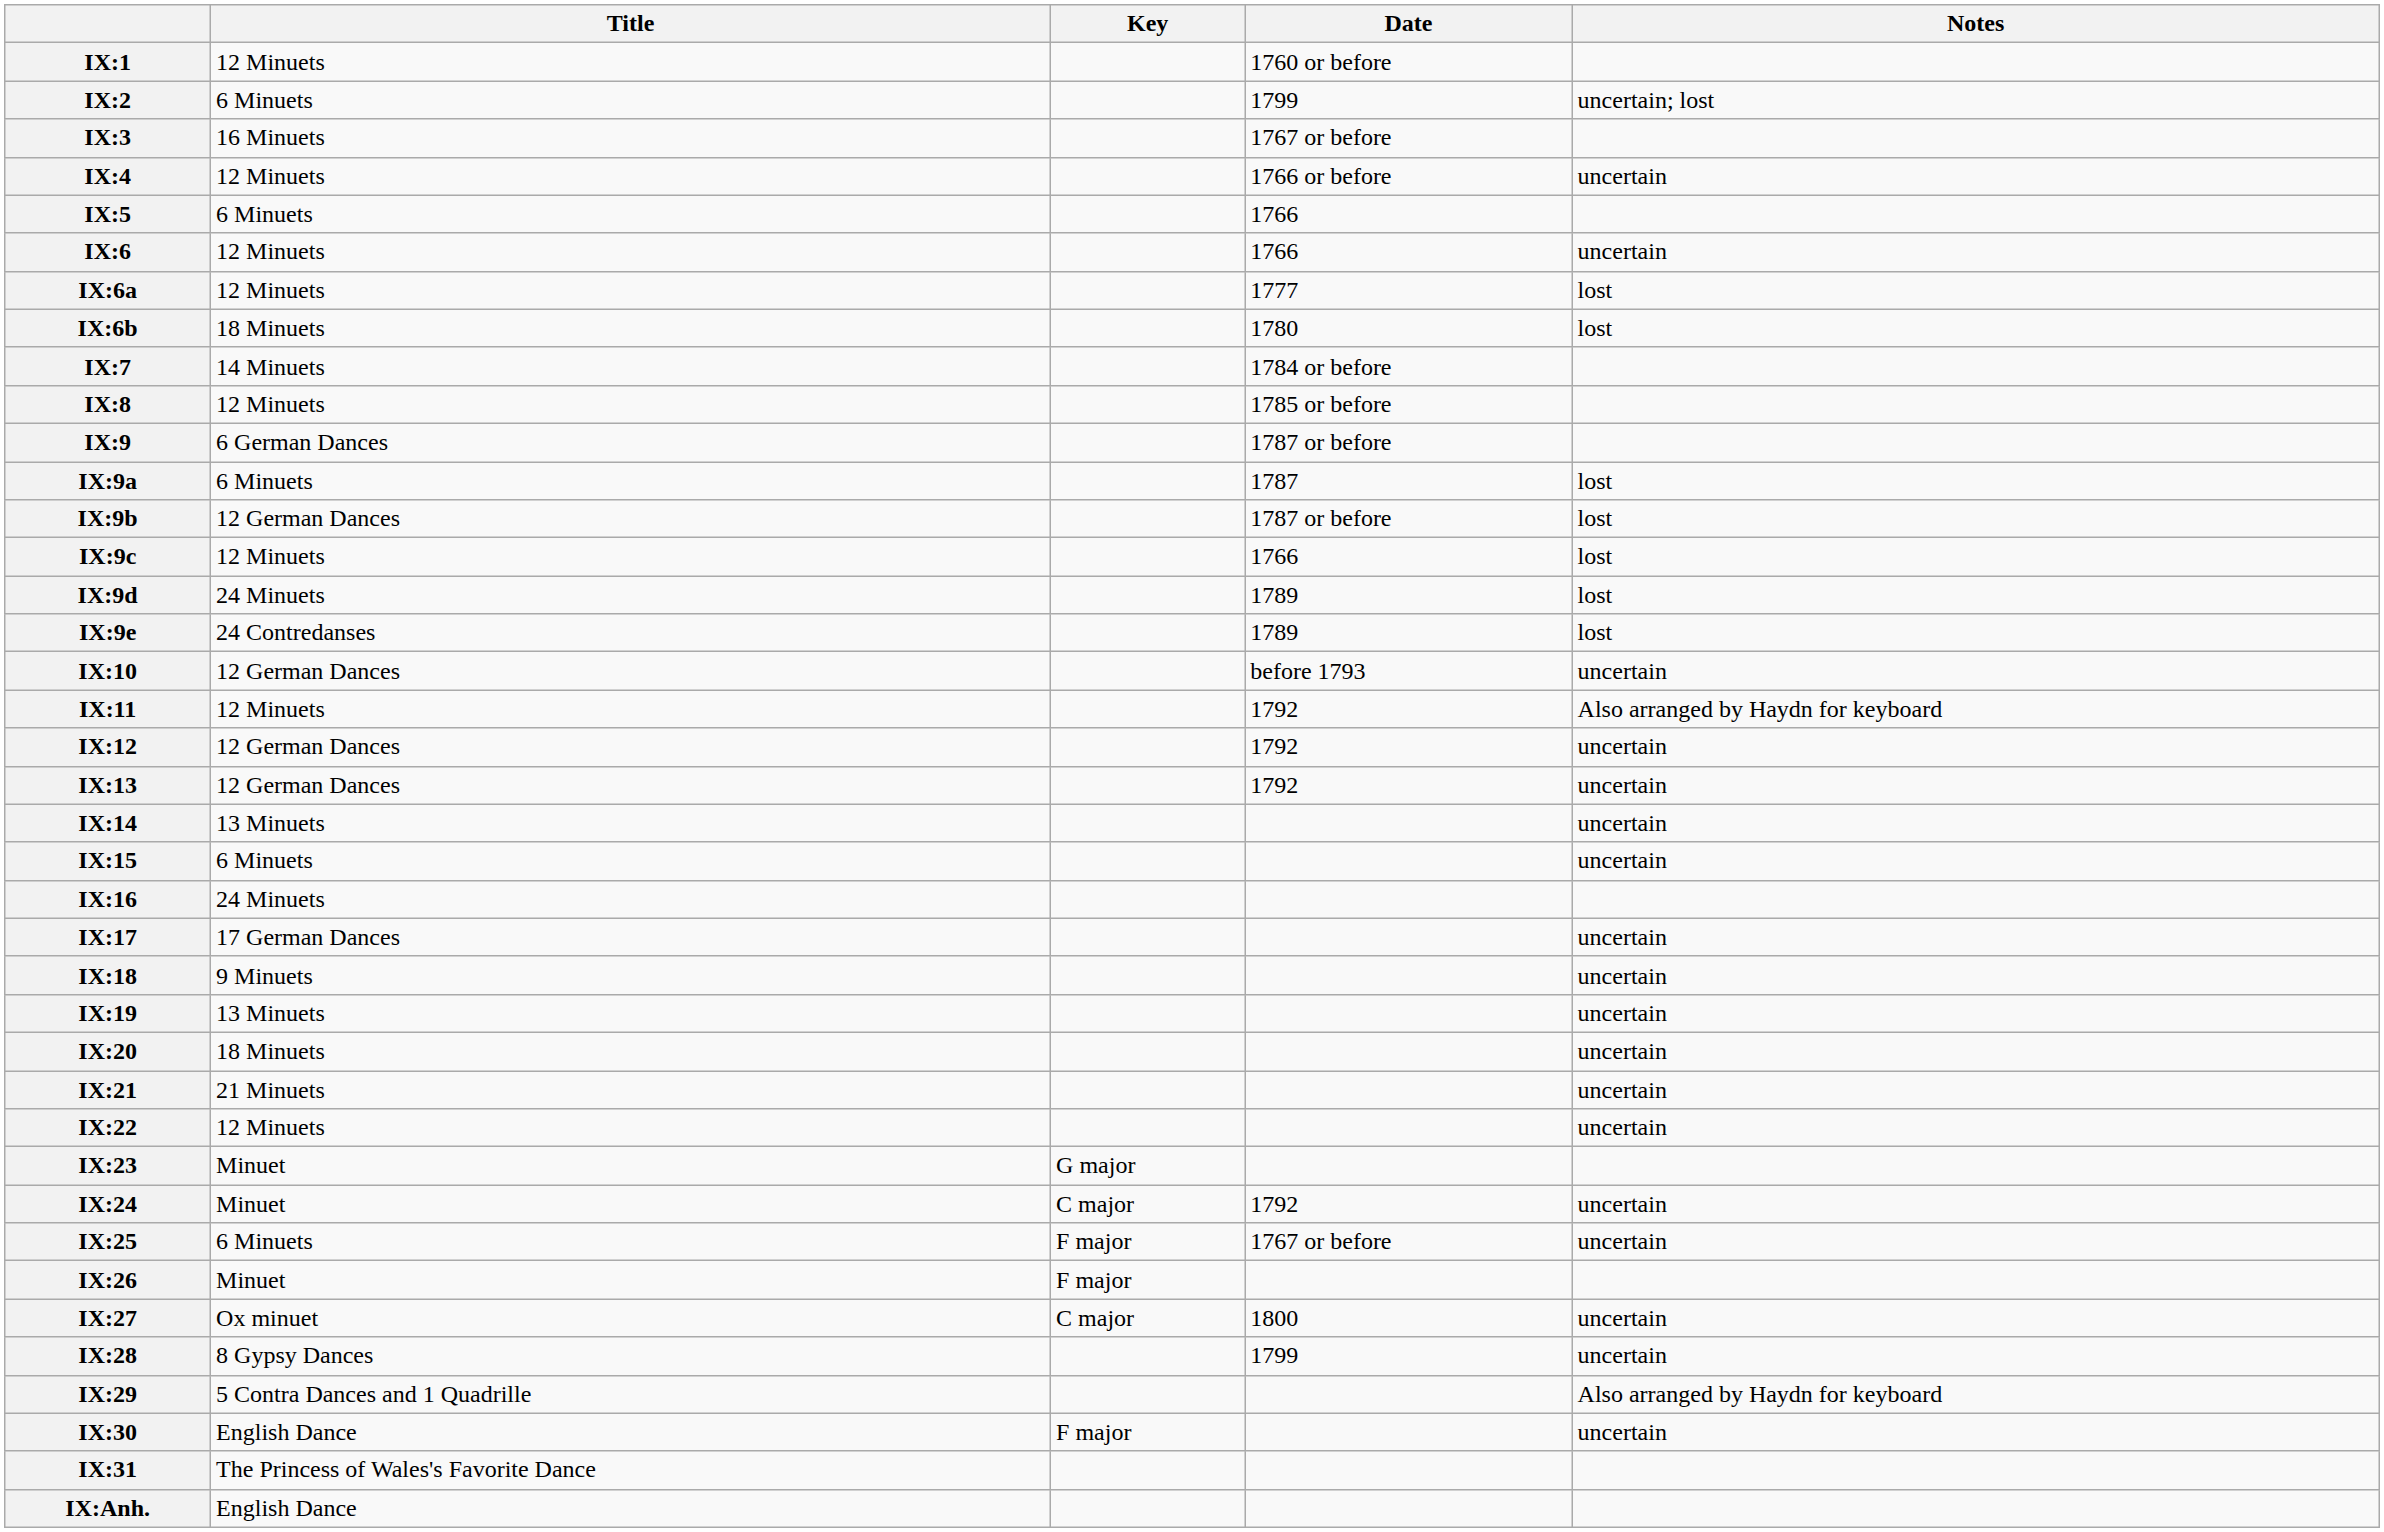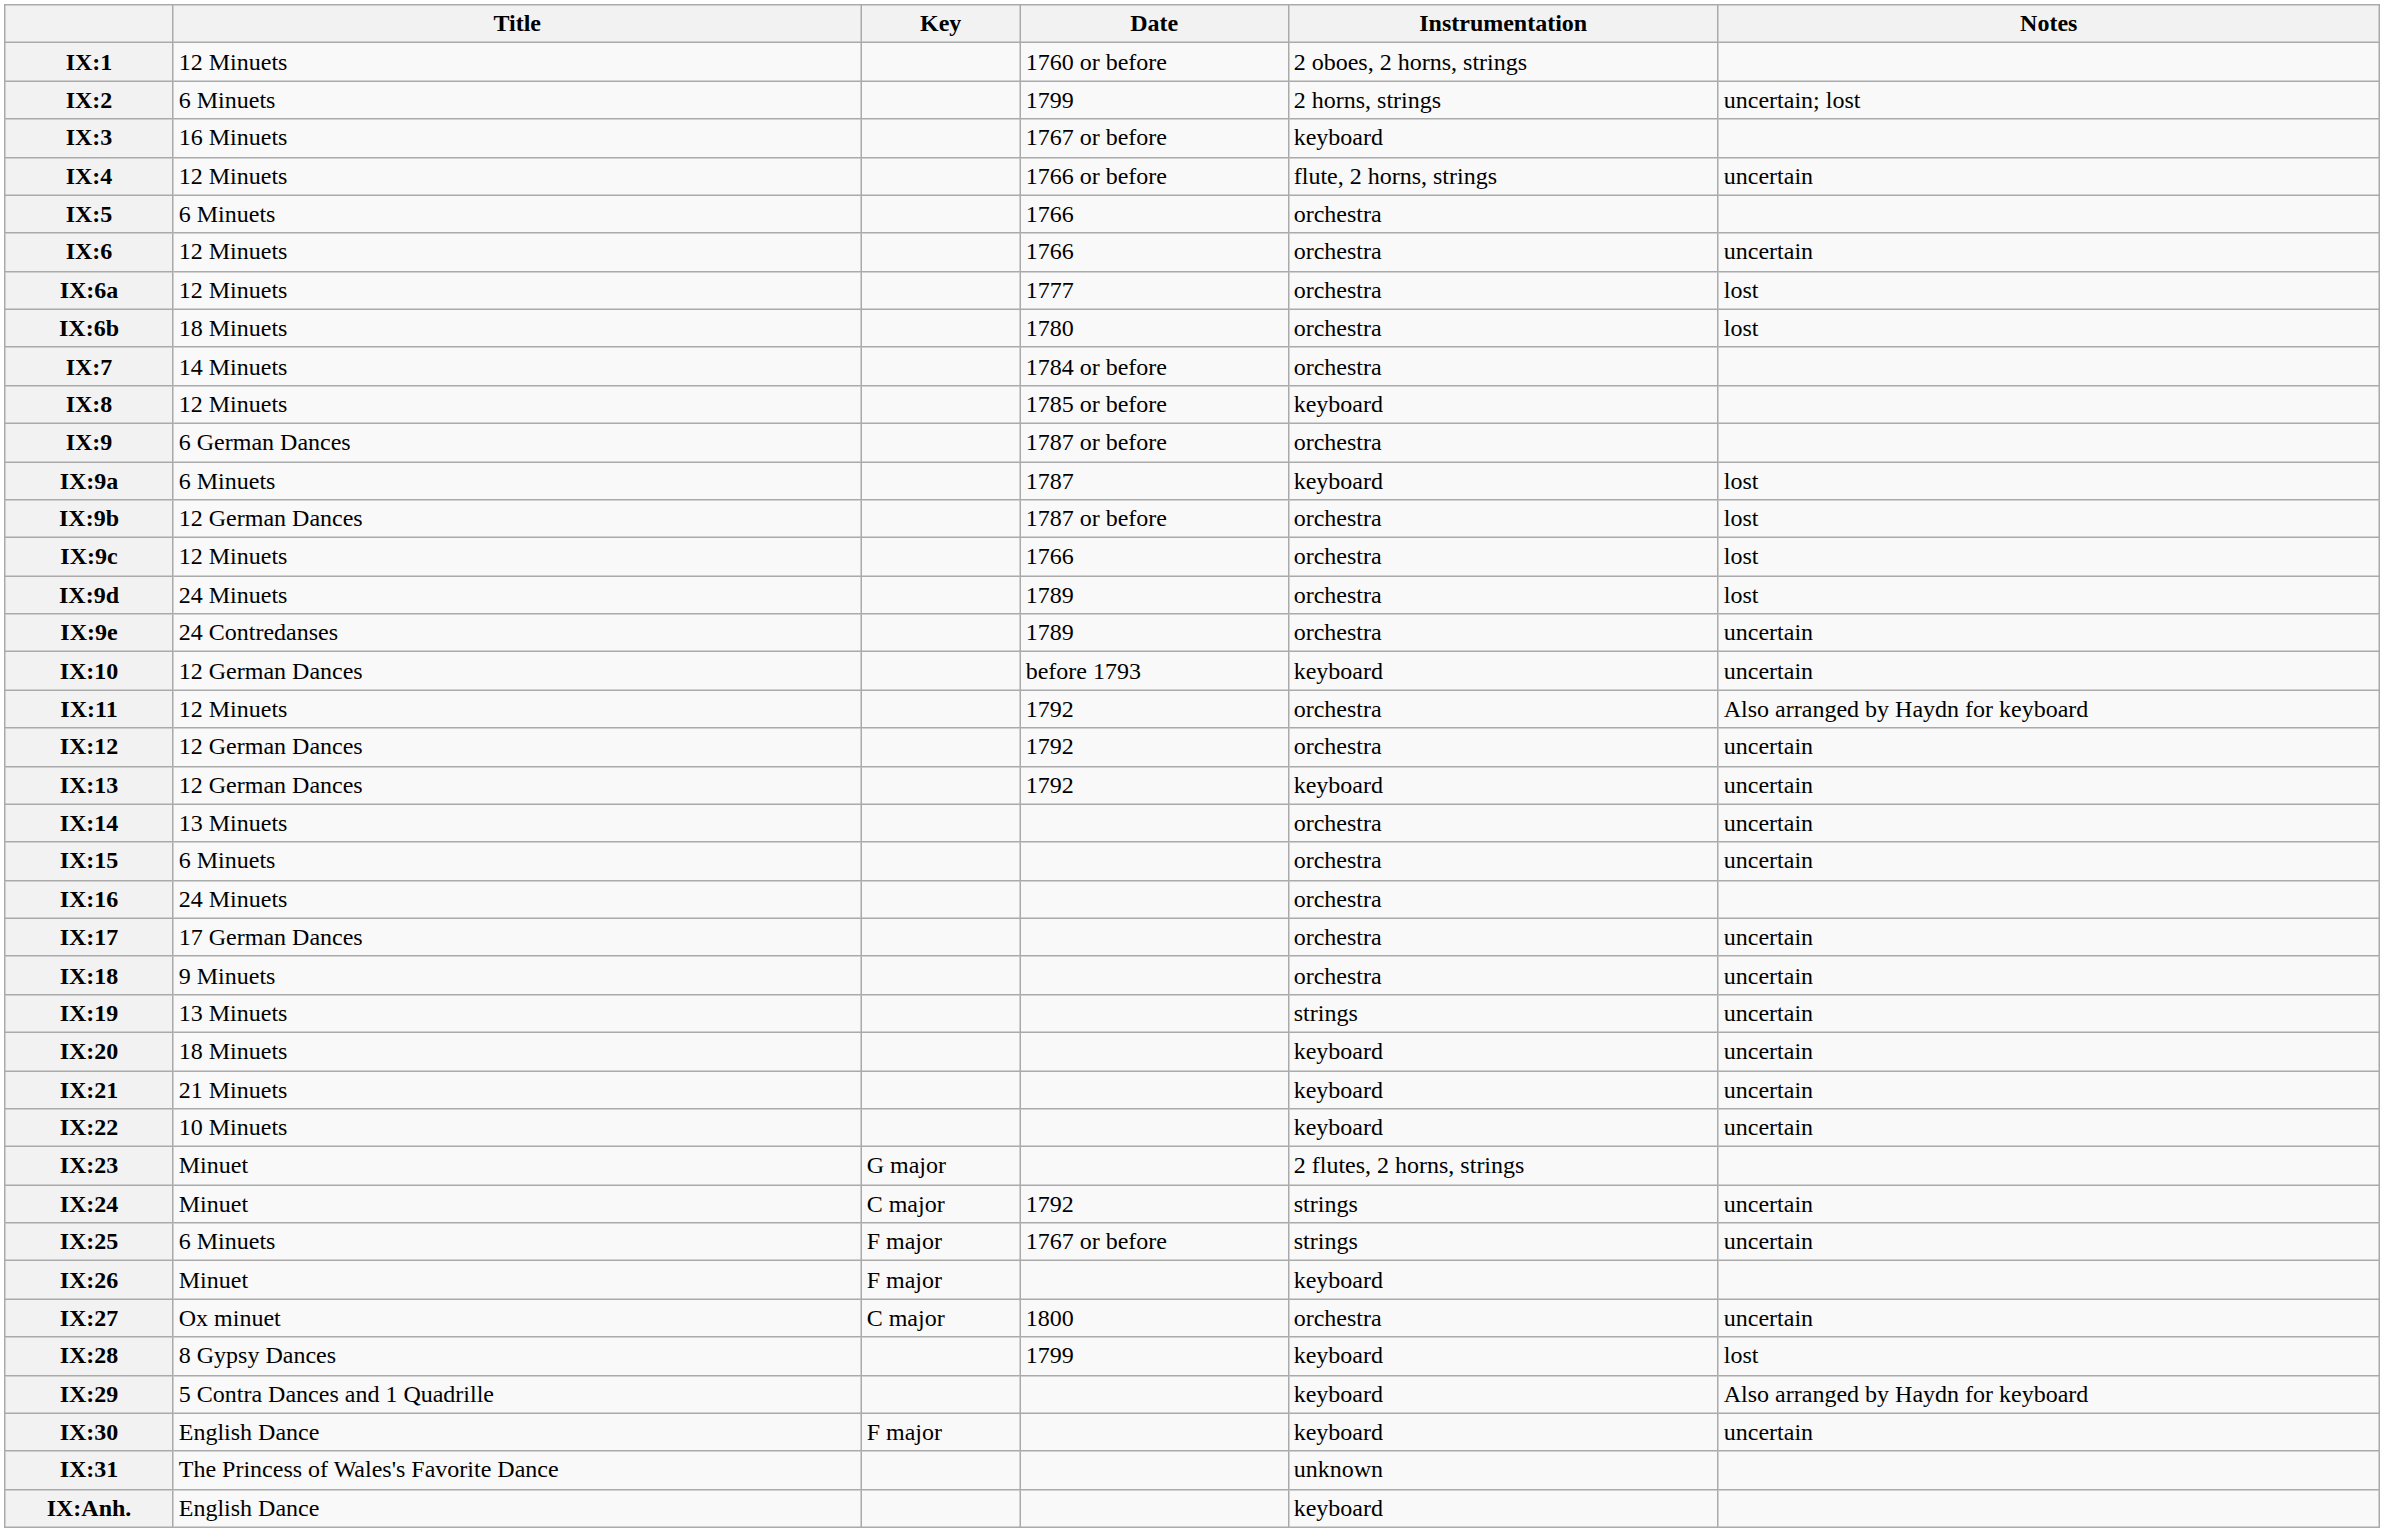+ column: Instrumentation | 2 oboes, 2 horns, strings | 2 horns, strings | keyboard | flute, 2 horns, strings | orchestra | orchestra | orchestra | orchestra | orchestra | keyboard | orchestra | keyboard | orchestra | orchestra | orchestra | orchestra | keyboard | orchestra | orchestra | keyboard | orchestra | orchestra | orchestra | orchestra | orchestra | strings | keyboard | keyboard | keyboard | 2 flutes, 2 horns, strings | strings | strings | keyboard | orchestra | keyboard | keyboard | keyboard | unknown | keyboard
IX:9e | Notes: lost -> uncertain
IX:22 | Title: 12 Minuets -> 10 Minuets
IX:28 | Notes: uncertain -> lost
